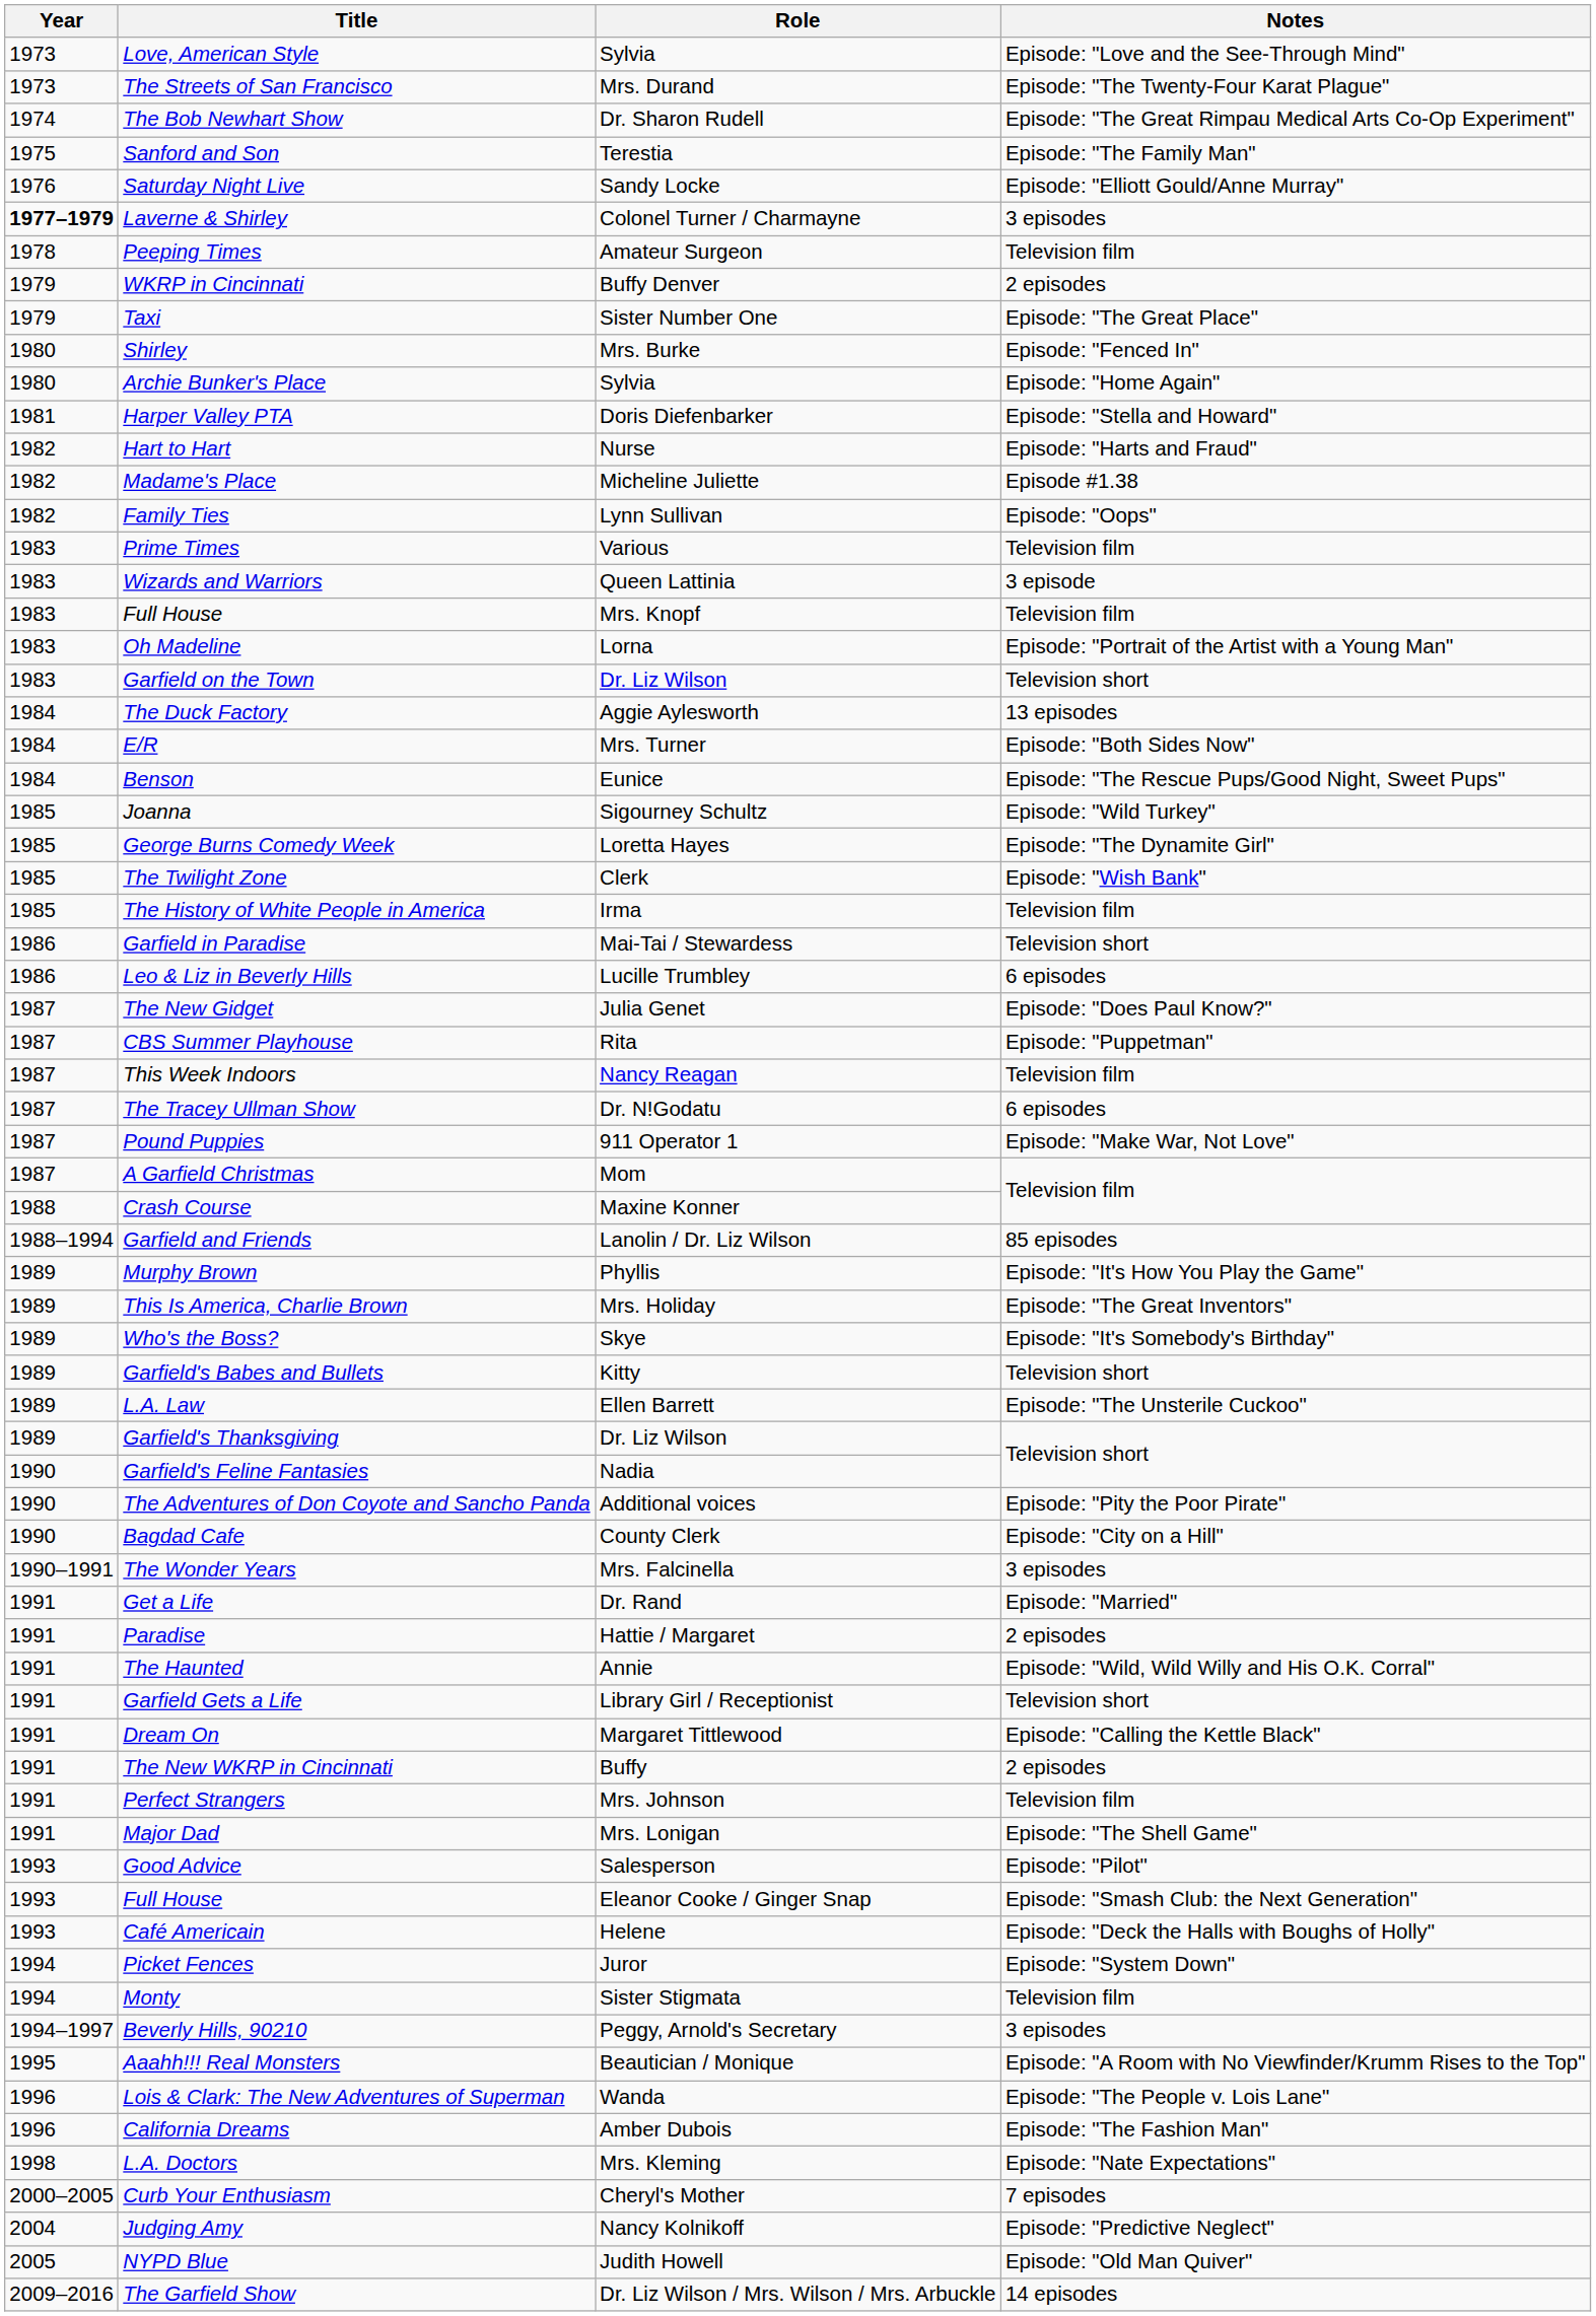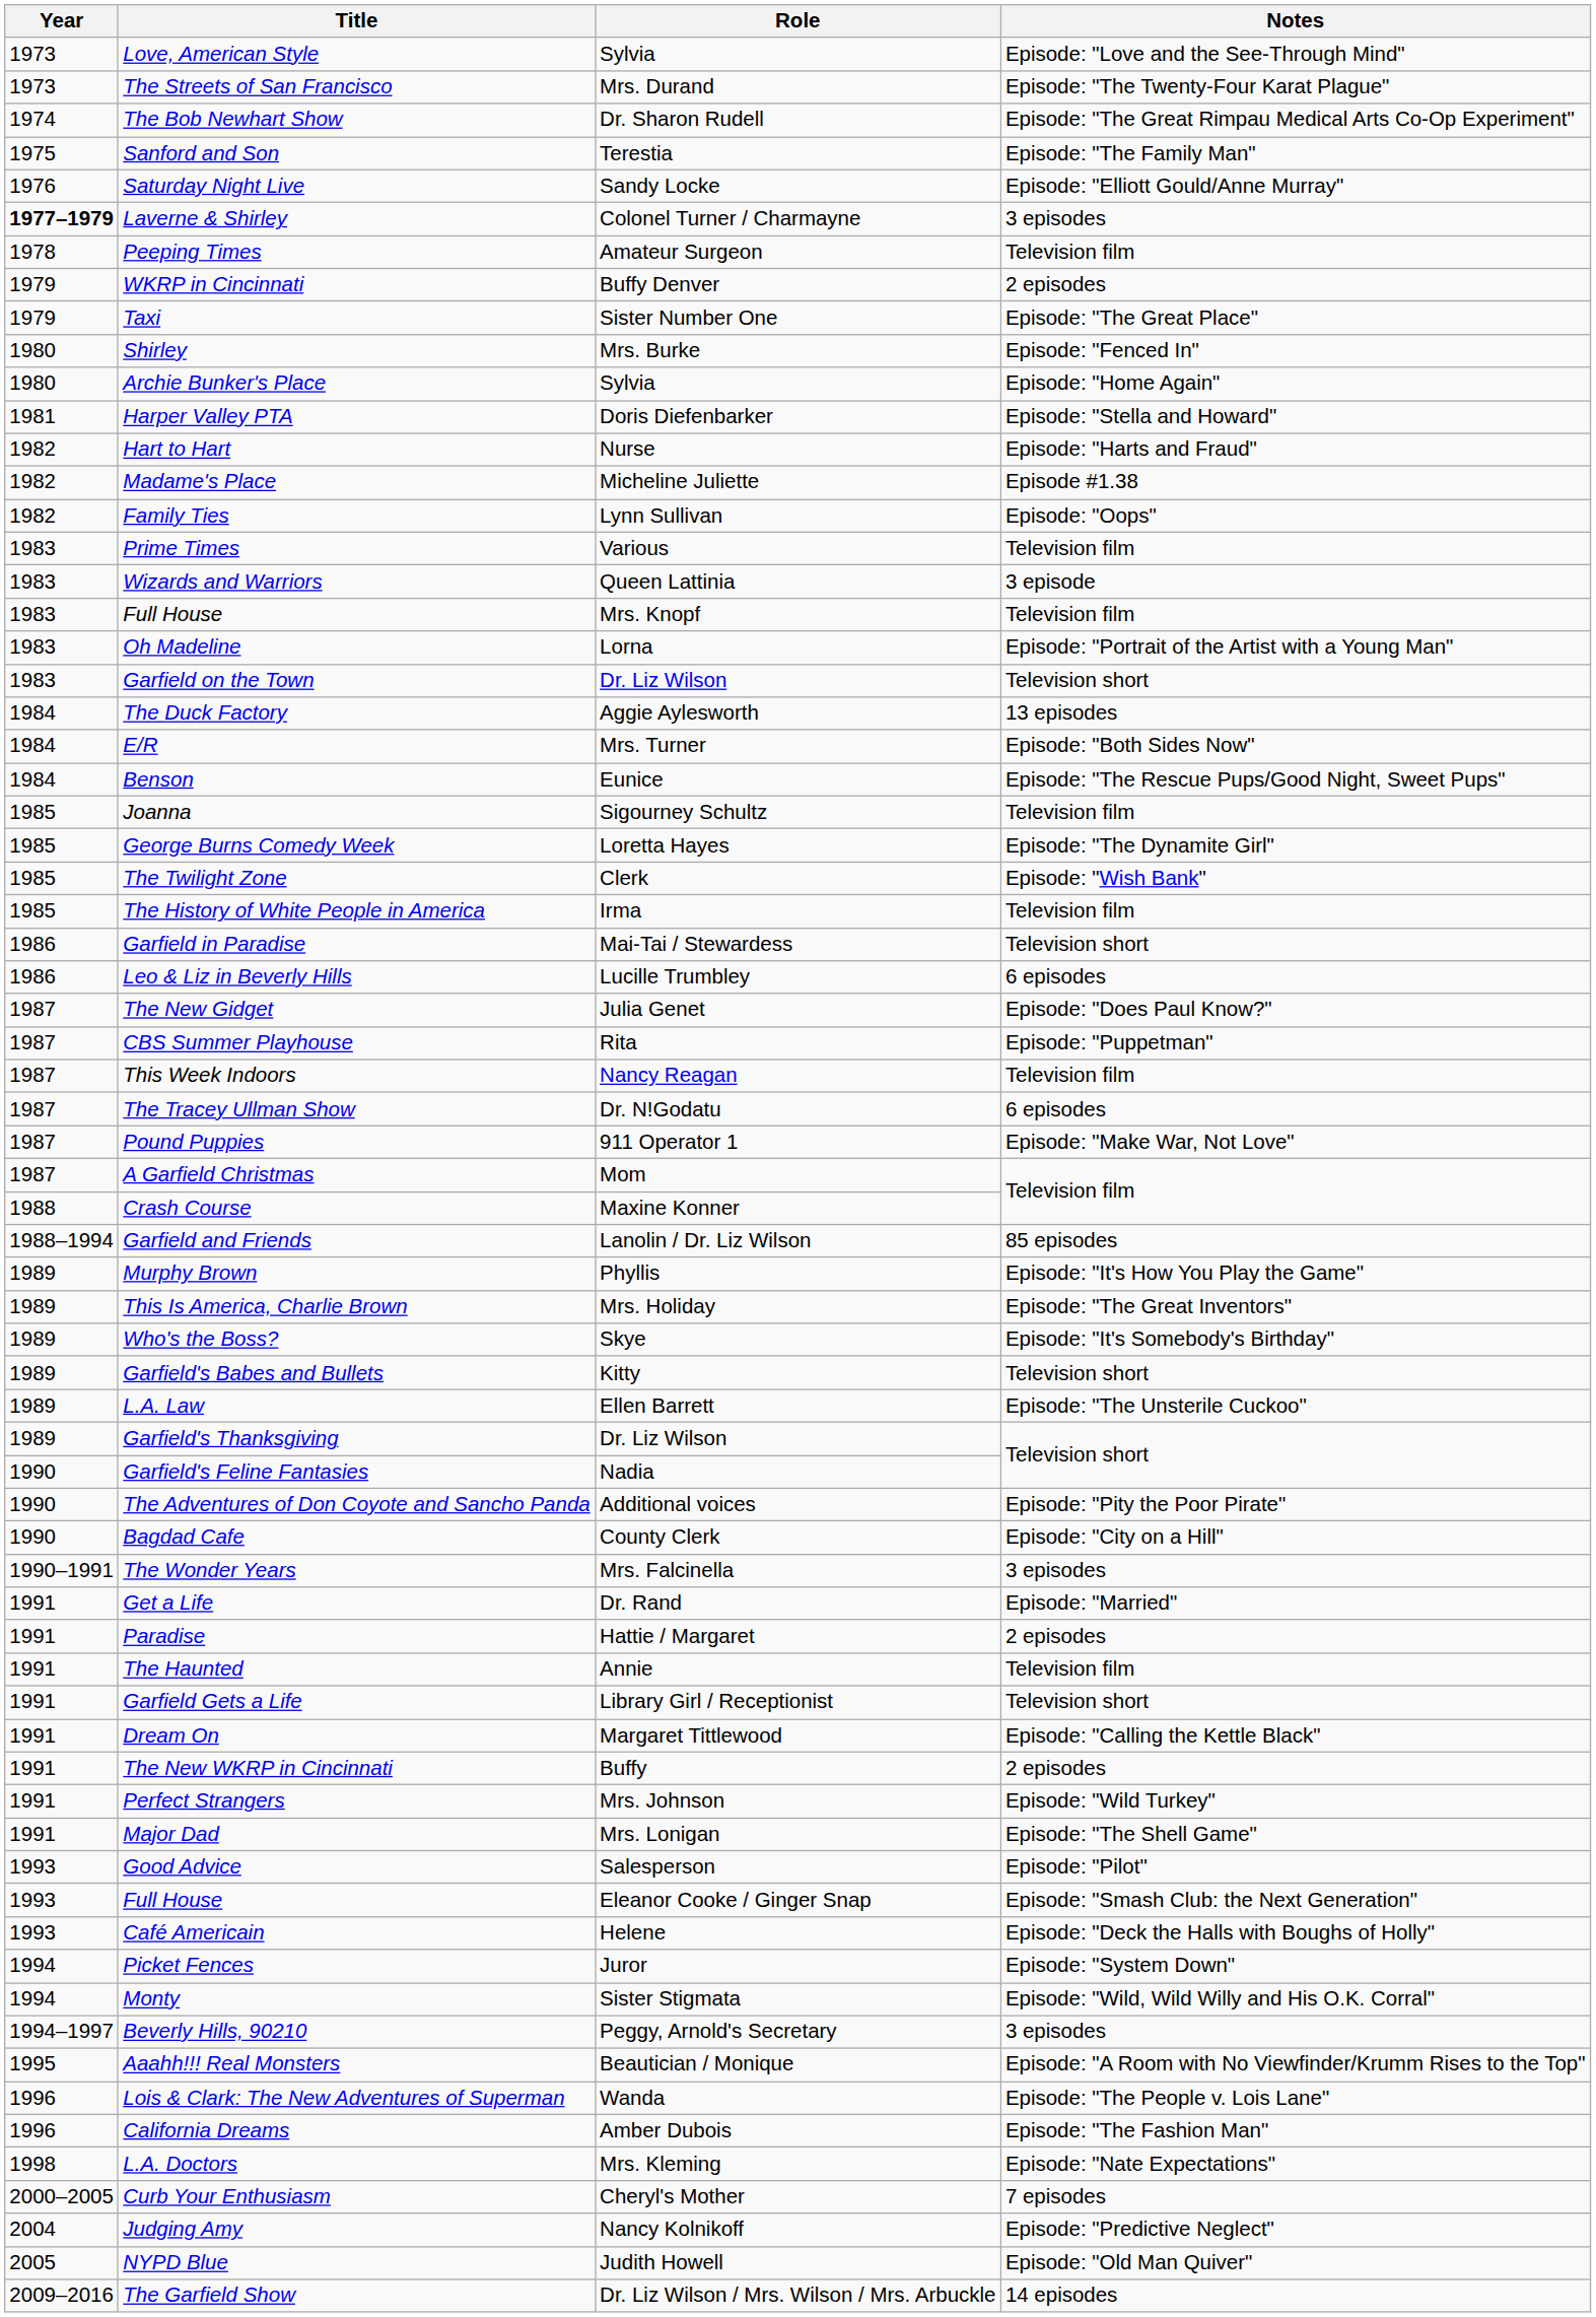Joanna | Notes: Episode: "Wild Turkey" -> Television film
The Haunted | Notes: Episode: "Wild, Wild Willy and His O.K. Corral" -> Television film
Perfect Strangers | Notes: Television film -> Episode: "Wild Turkey"
Monty | Notes: Television film -> Episode: "Wild, Wild Willy and His O.K. Corral"
